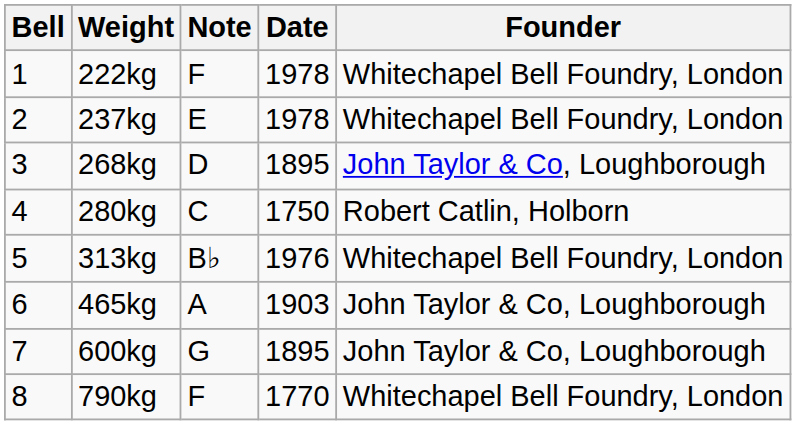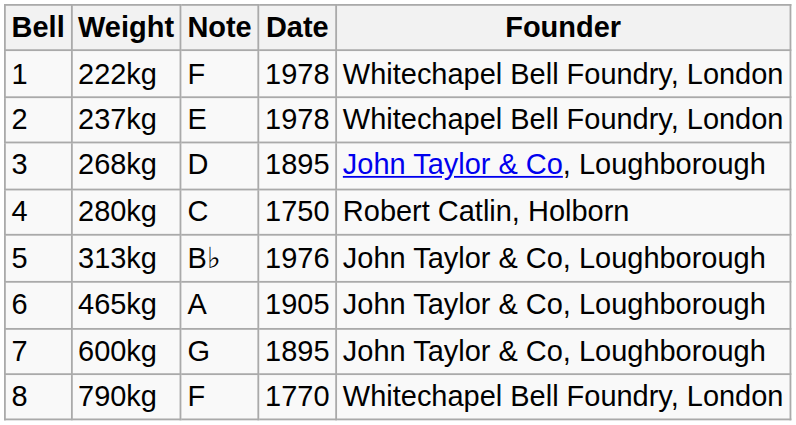313kg | Founder: Whitechapel Bell Foundry, London -> John Taylor & Co, Loughborough
465kg | Date: 1903 -> 1905
